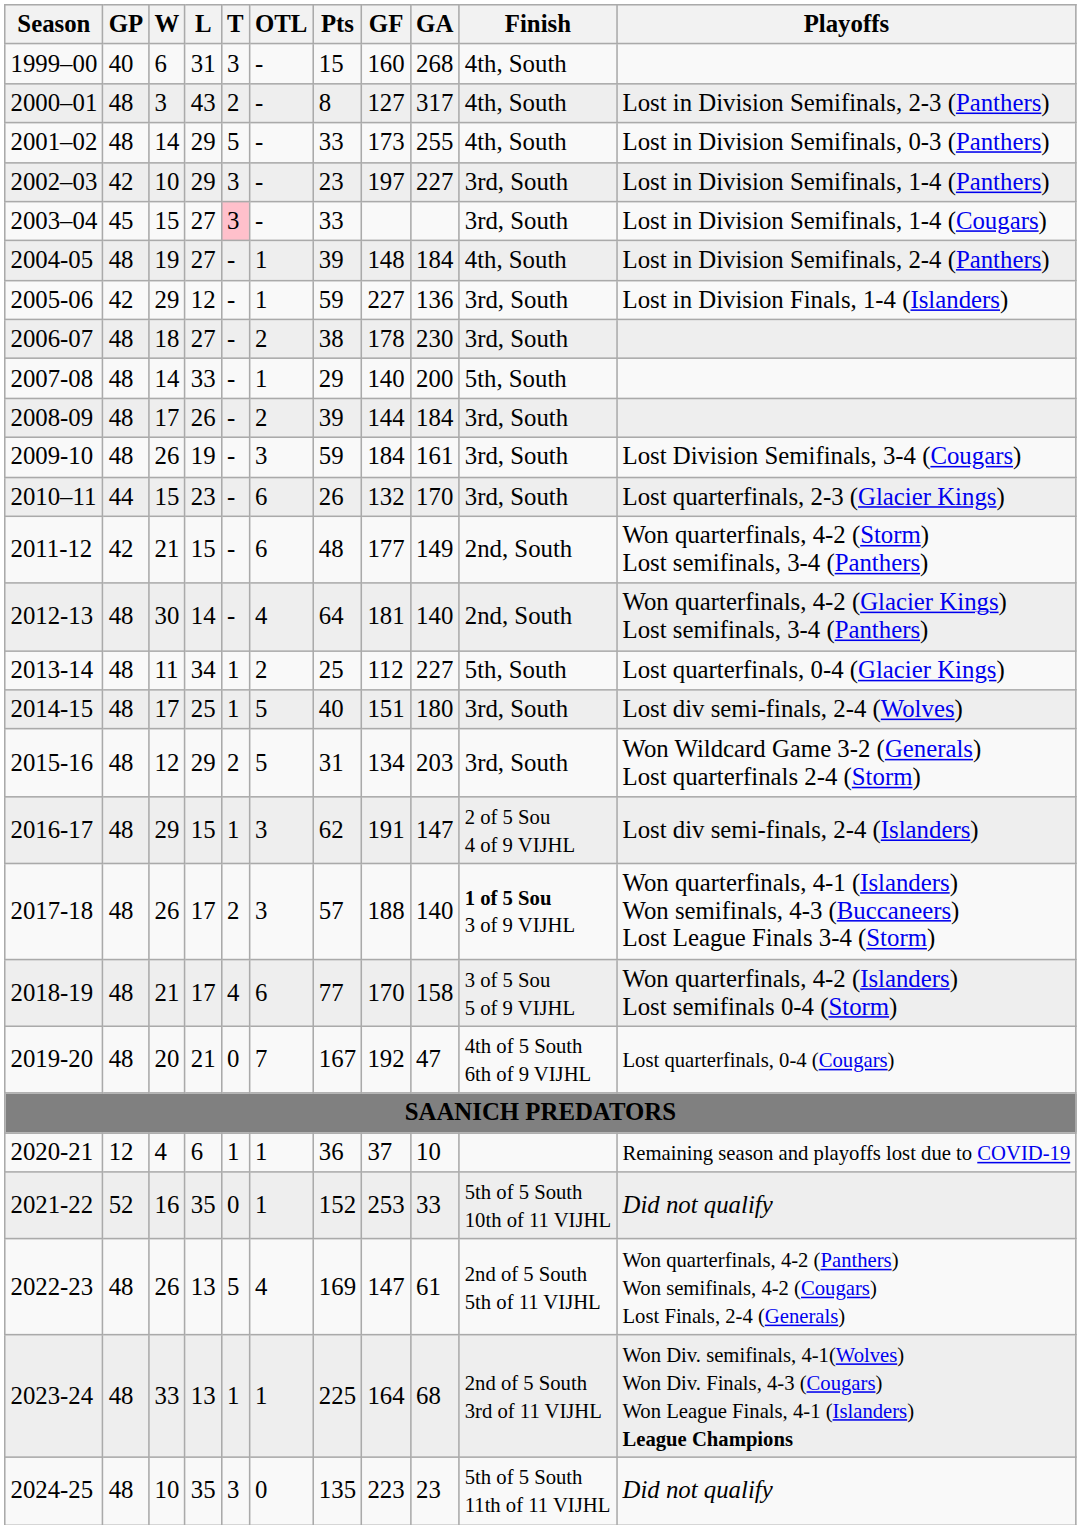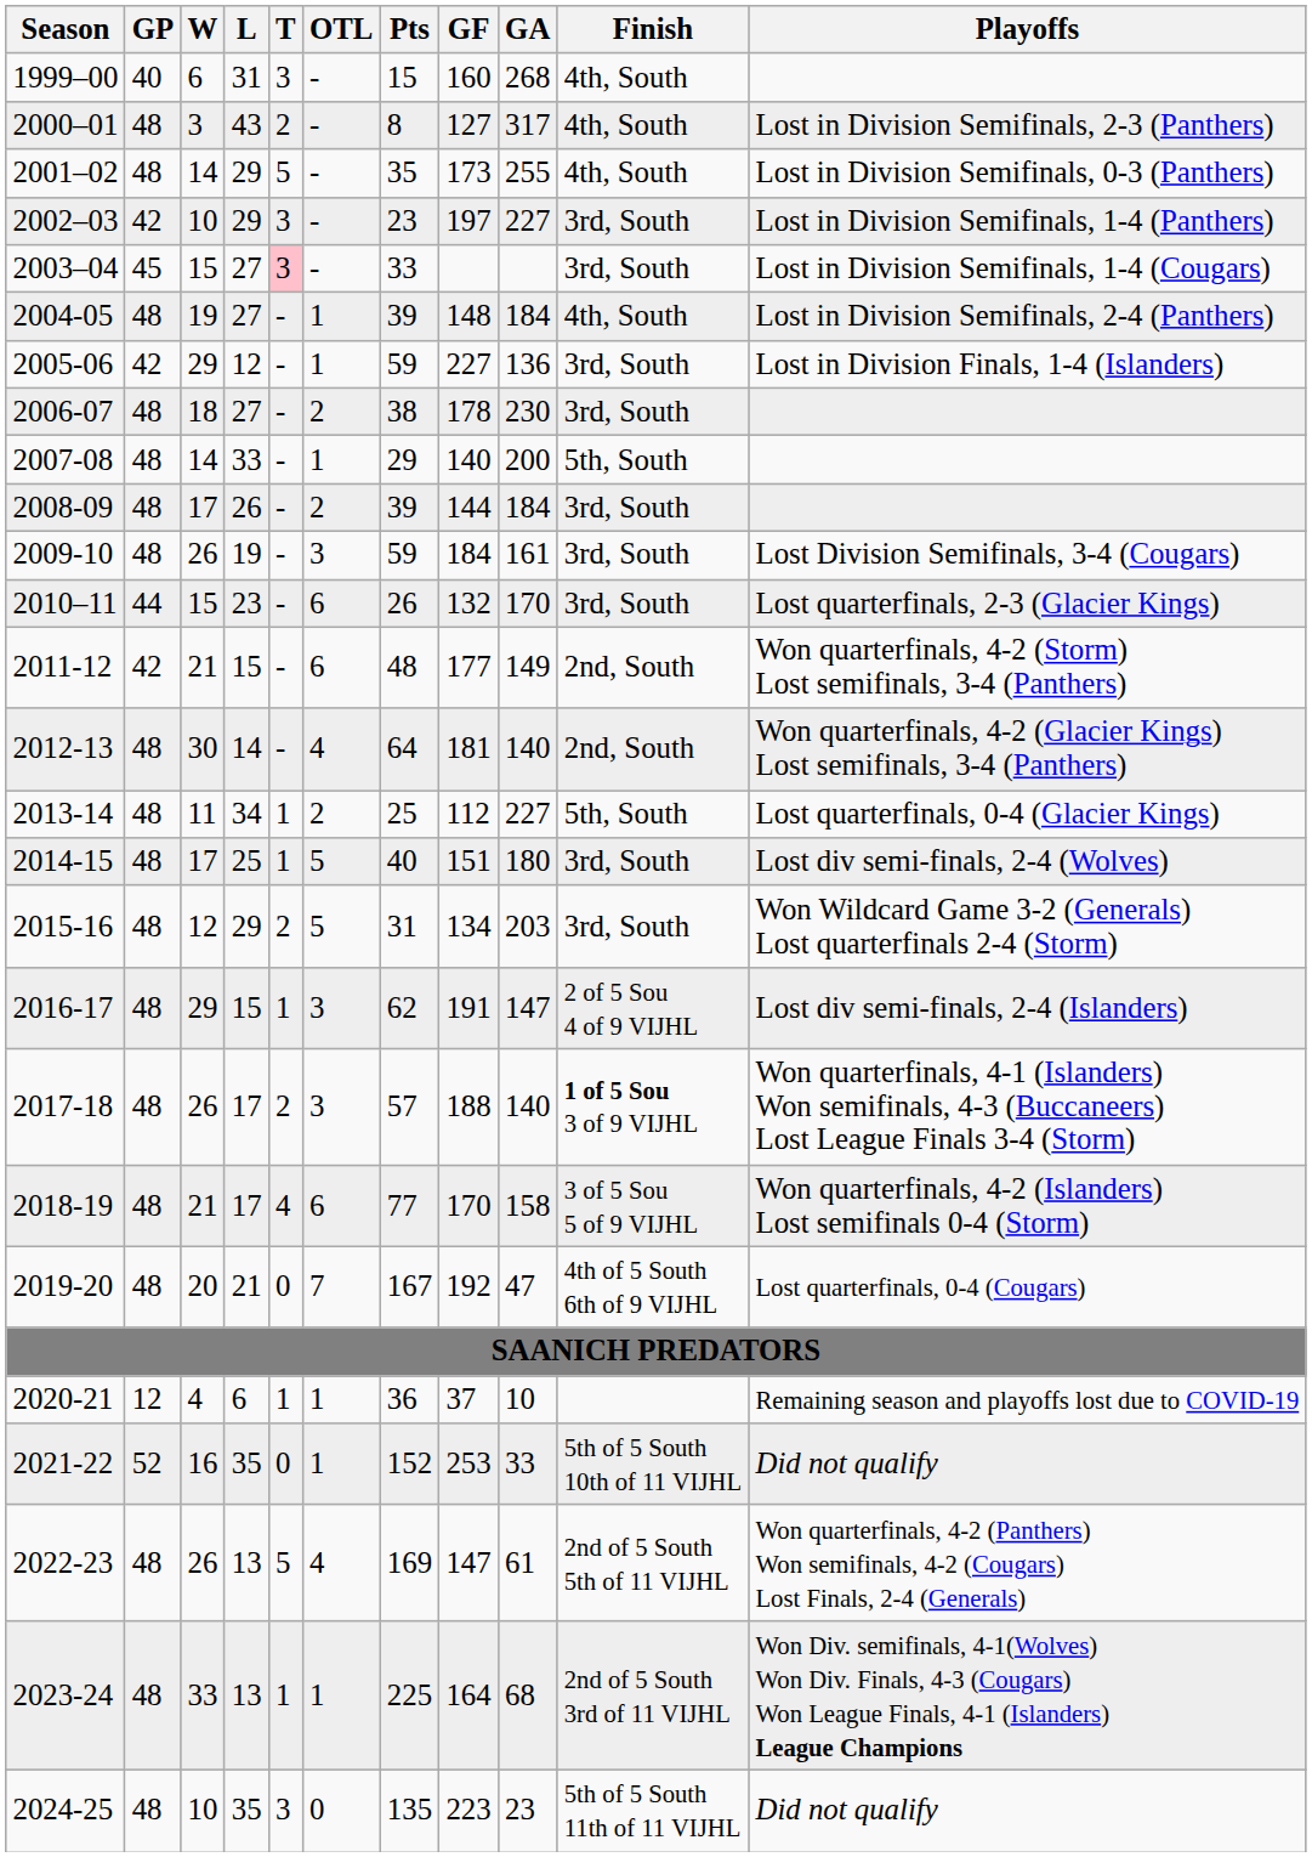2001–02 | Pts: 33 -> 35
